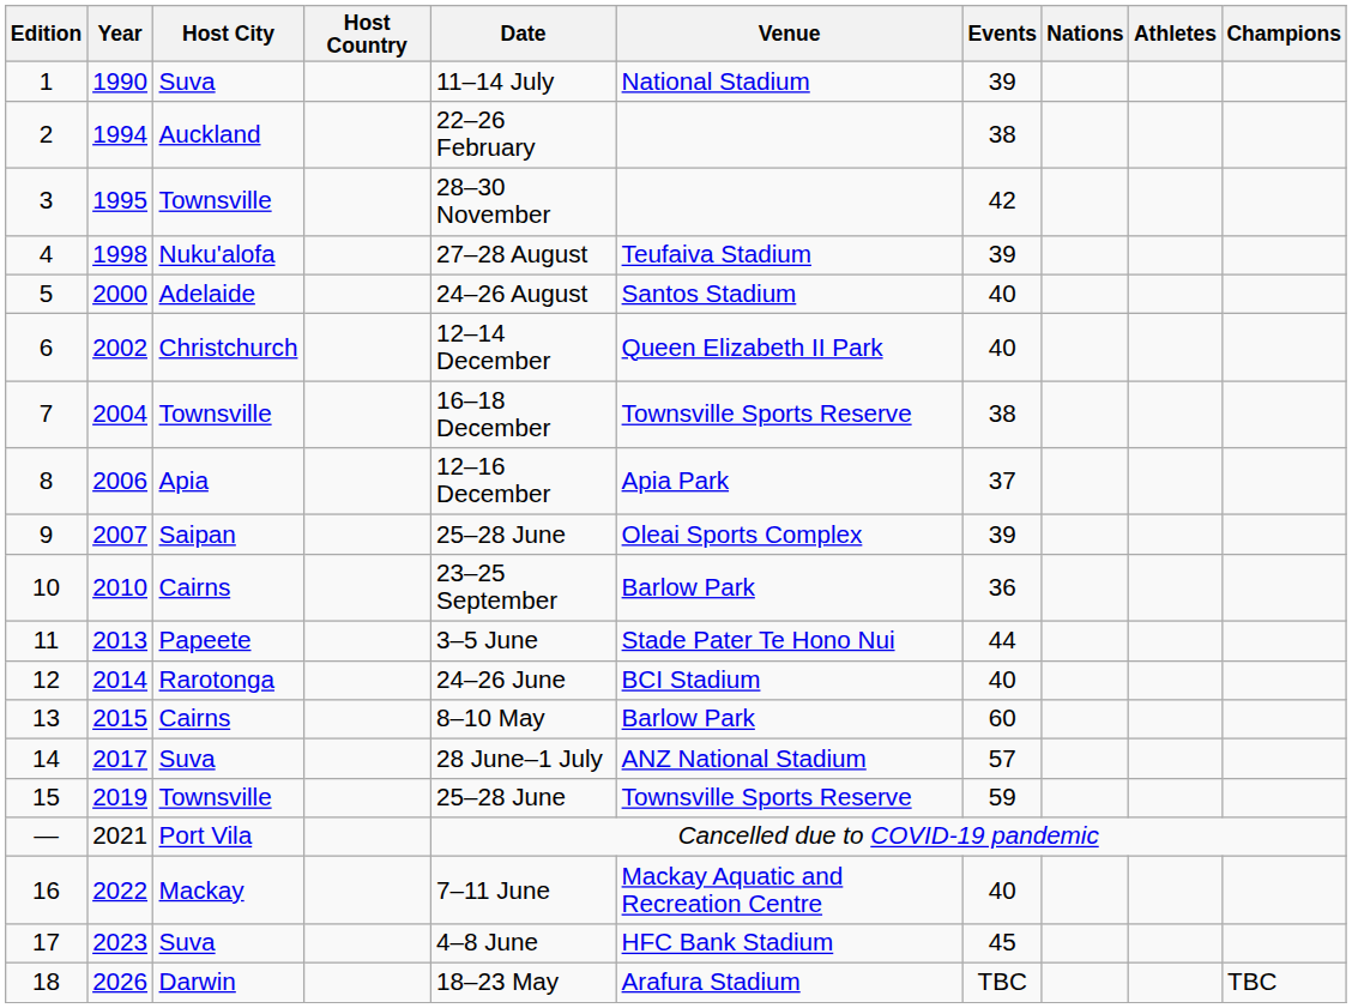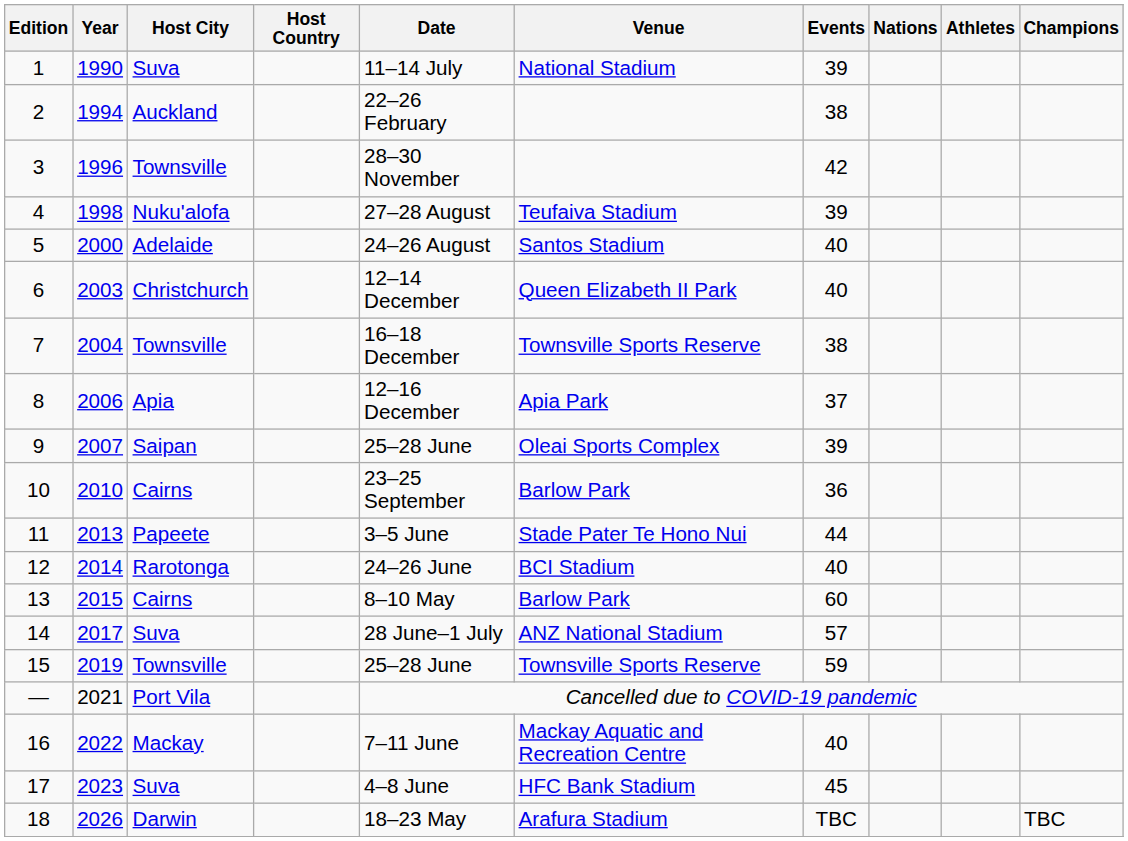3 | Year: 1995 -> 1996
6 | Year: 2002 -> 2003
